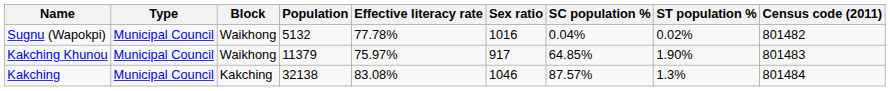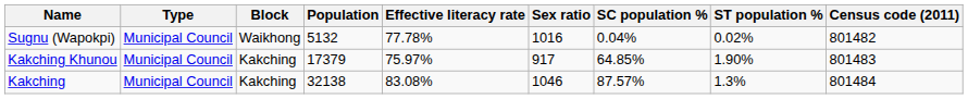Kakching Khunou | Block: Waikhong -> Kakching
Kakching Khunou | Population: 11379 -> 17379
